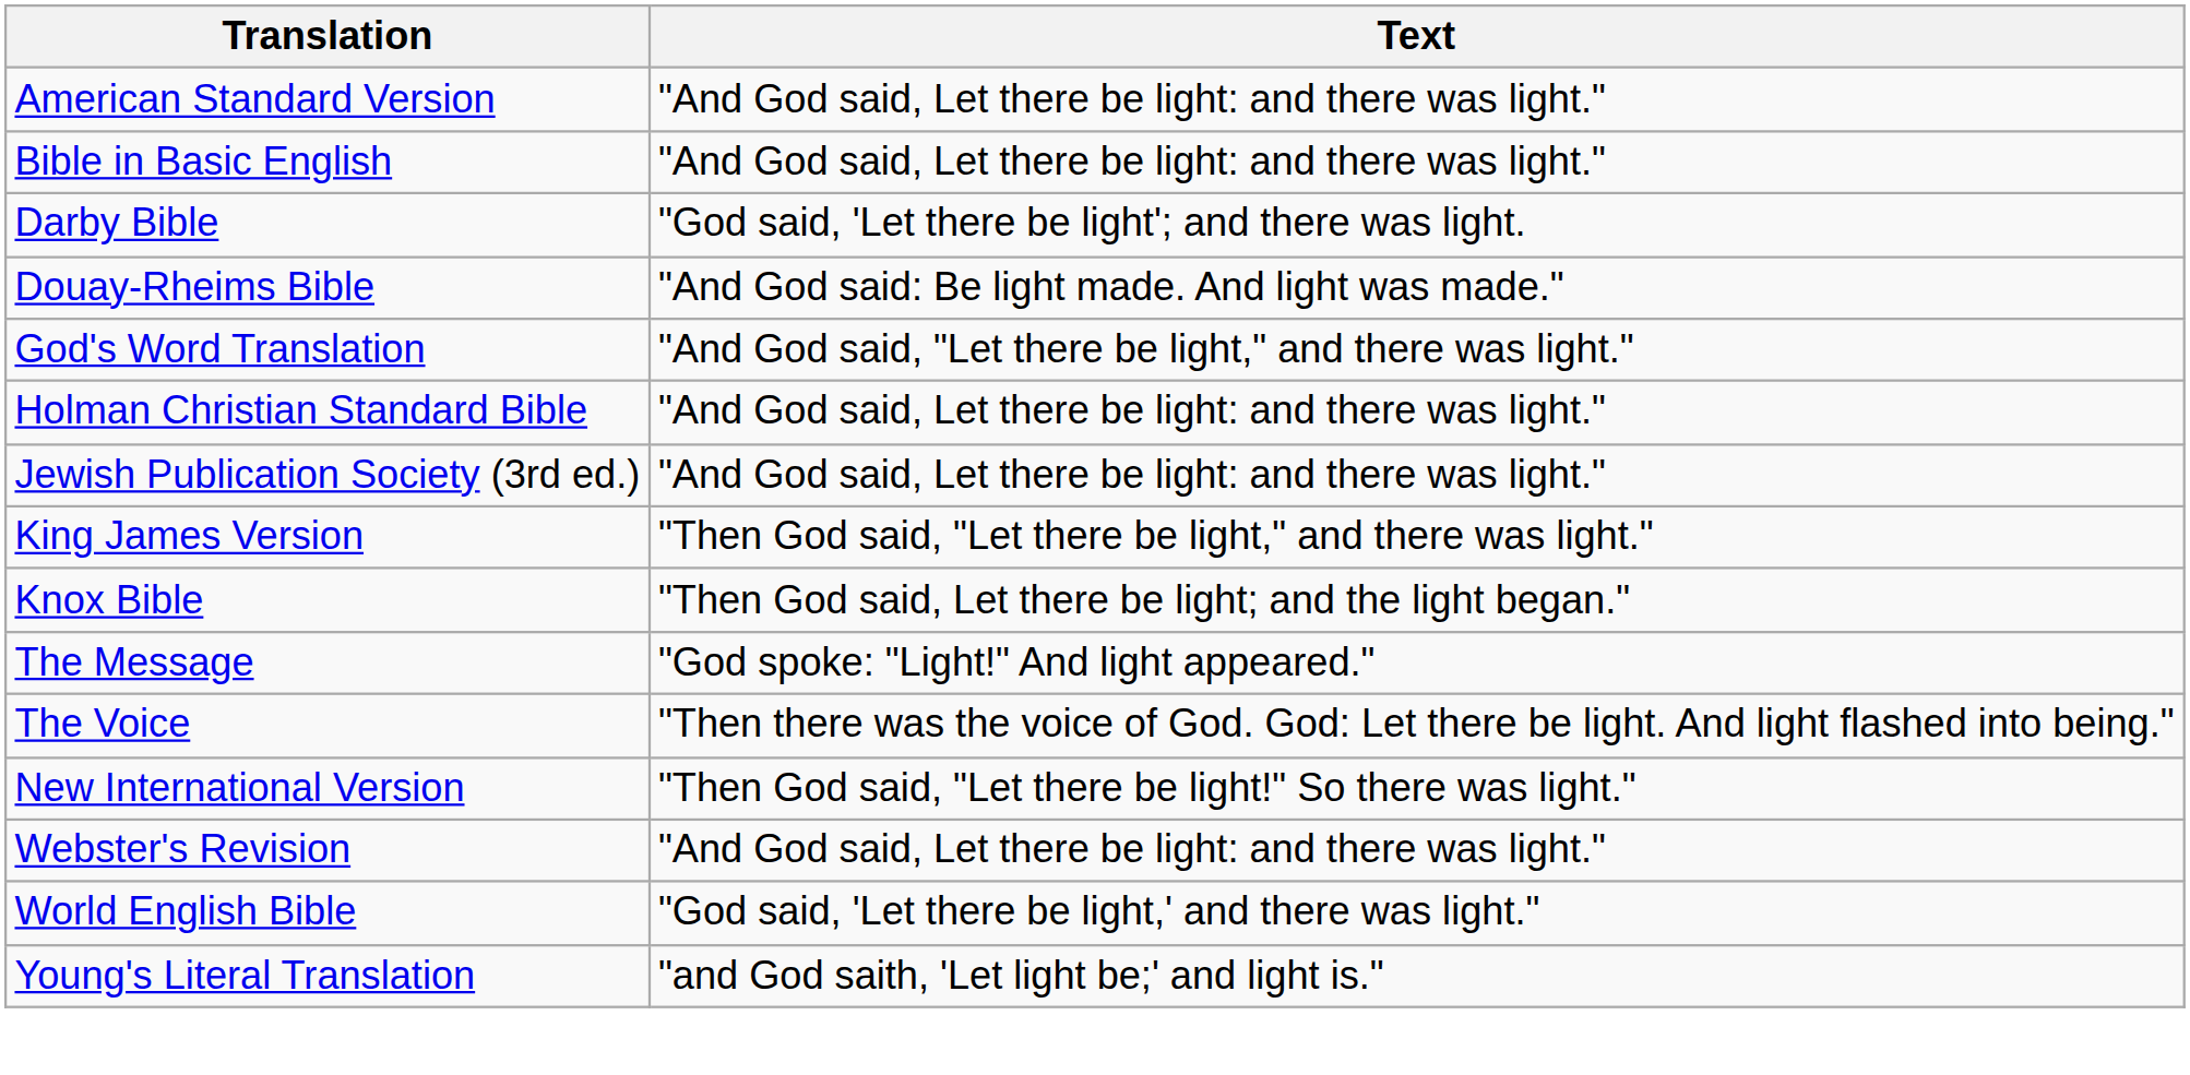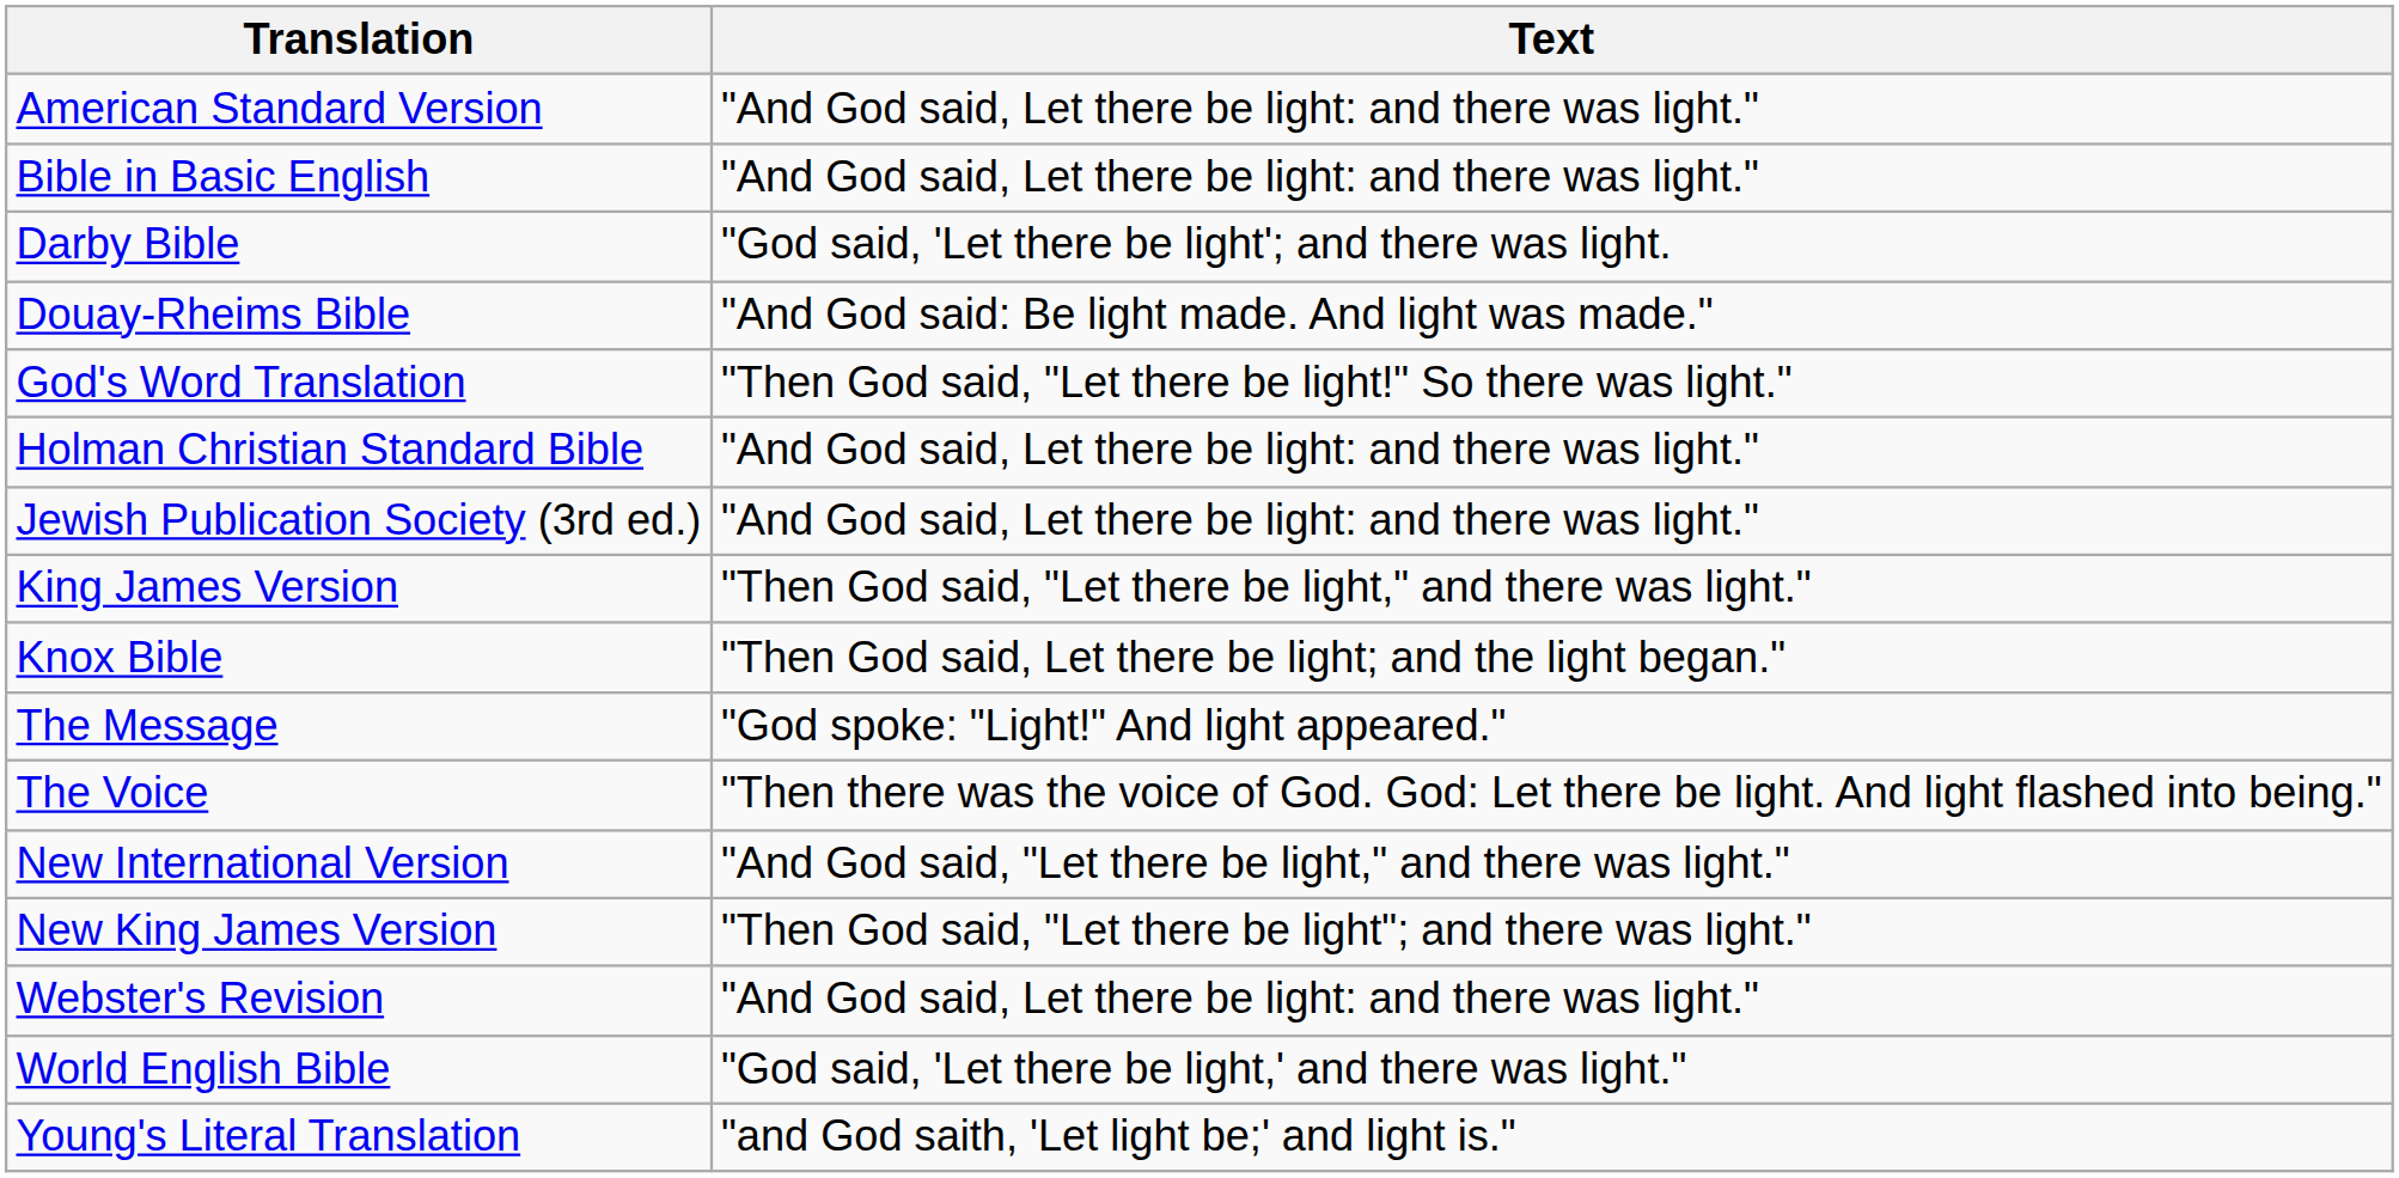God's Word Translation | Text: "And God said, "Let there be light," and there was light." -> "Then God said, "Let there be light!" So there was light."
New International Version | Text: "Then God said, "Let there be light!" So there was light." -> "And God said, "Let there be light," and there was light."
+ row: New King James Version | "Then God said, "Let there be light"; and there was light."
